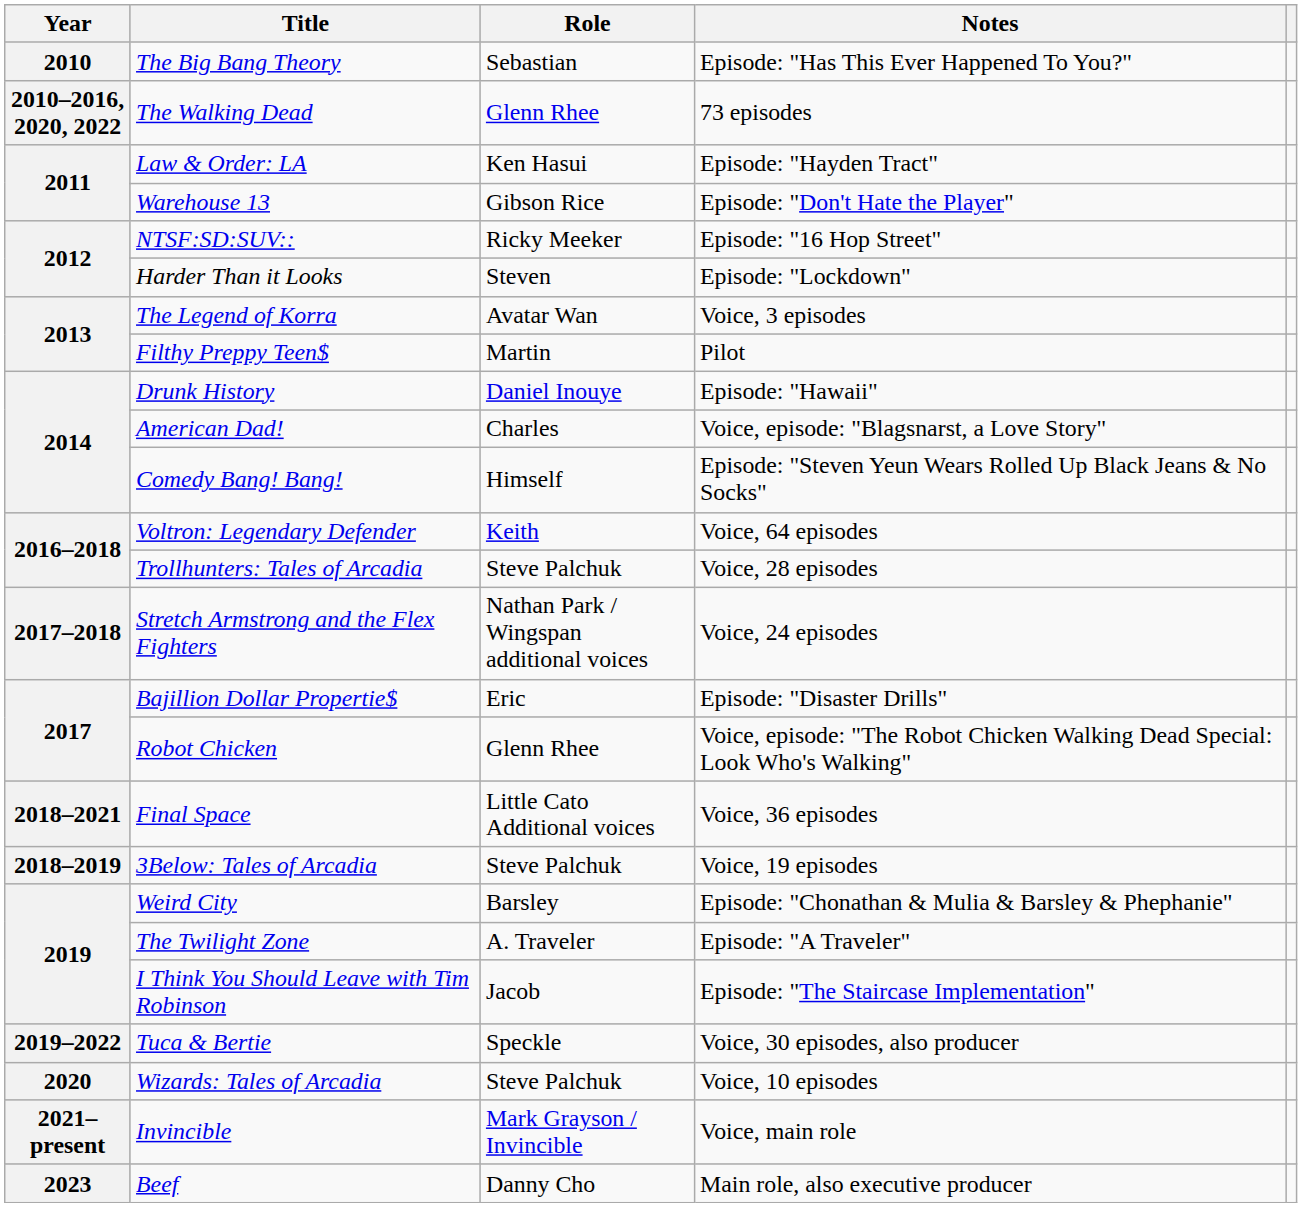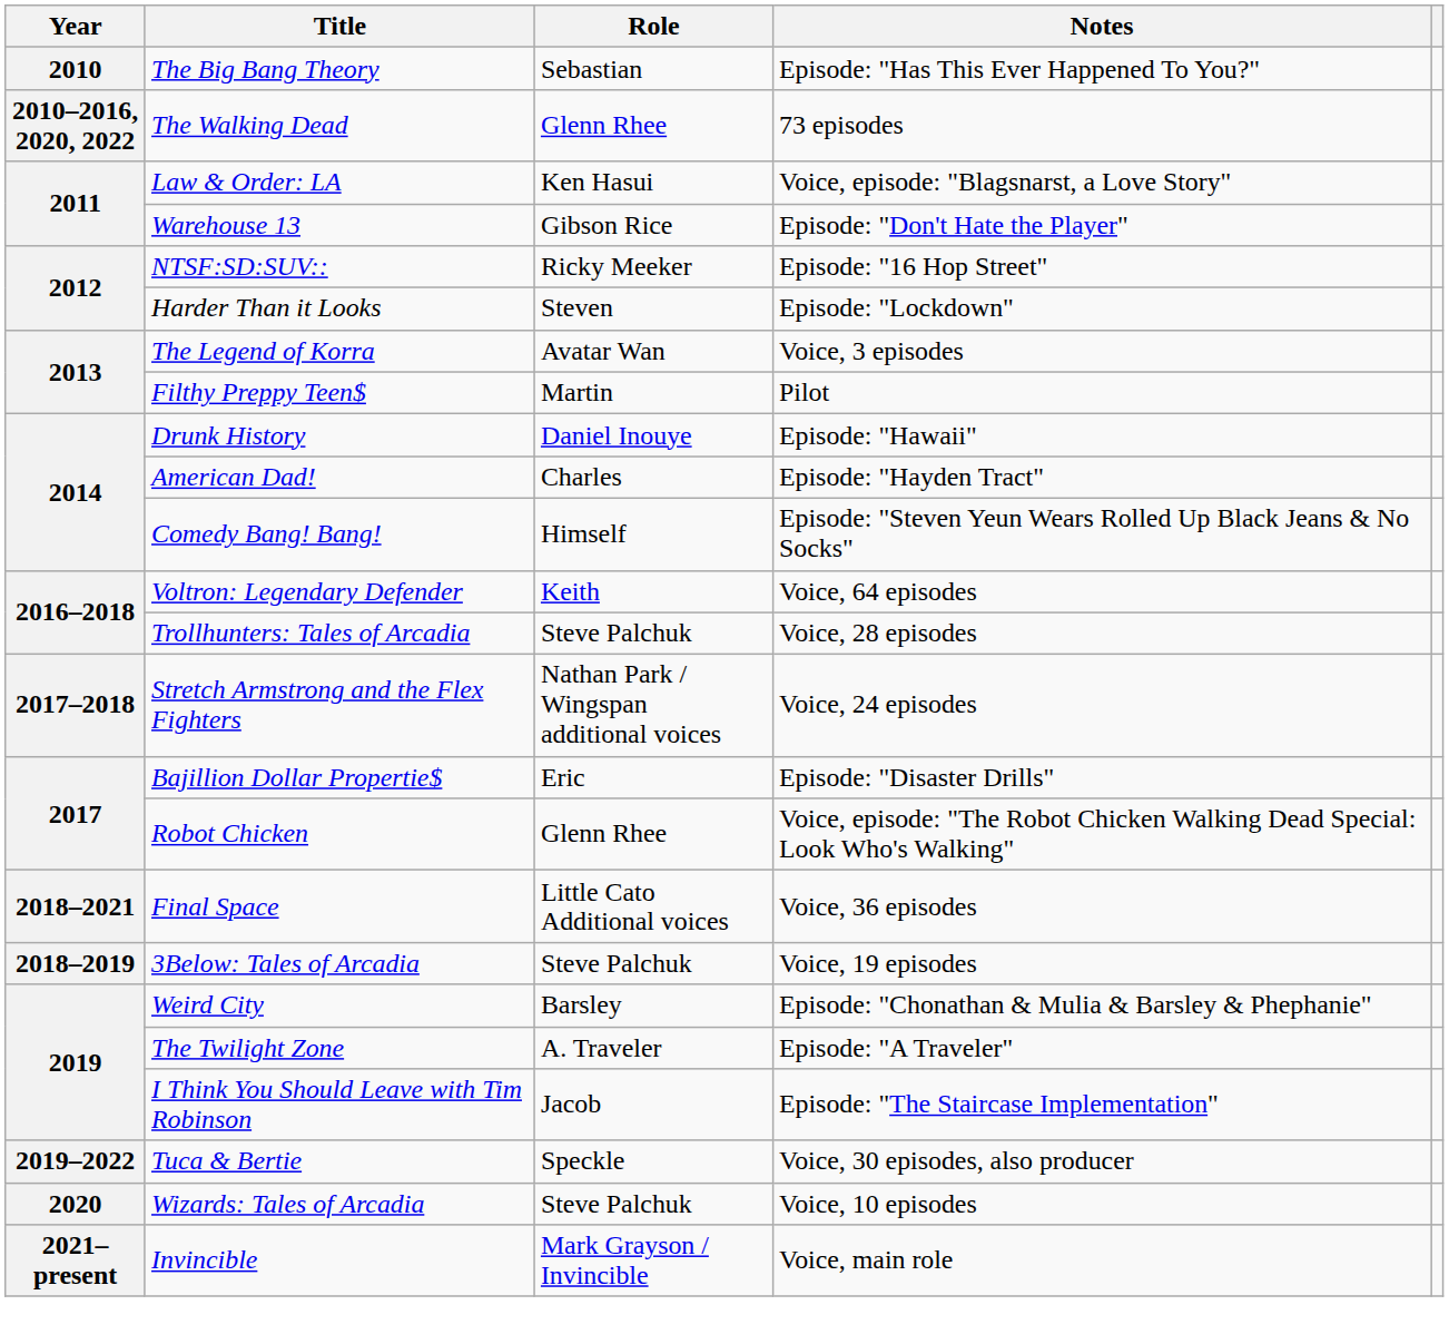Law & Order: LA | Notes: Episode: "Hayden Tract" -> Voice, episode: "Blagsnarst, a Love Story"
American Dad! | Notes: Voice, episode: "Blagsnarst, a Love Story" -> Episode: "Hayden Tract"
- row: 2023 | Beef | Danny Cho | Main role, also executive producer
